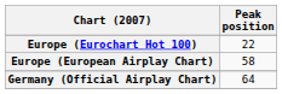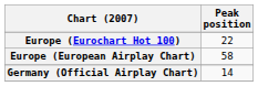Germany (Official Airplay Chart) | Peak position: 64 -> 14
